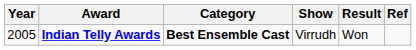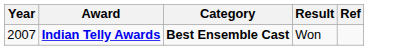- column: Show | Virrudh
Indian Telly Awards | Year: 2005 -> 2007
